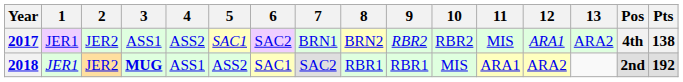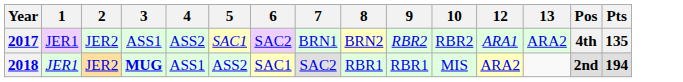- column: 11 | MIS | ARA1
2017 | Pts: 138 -> 135
2018 | Pts: 192 -> 194
